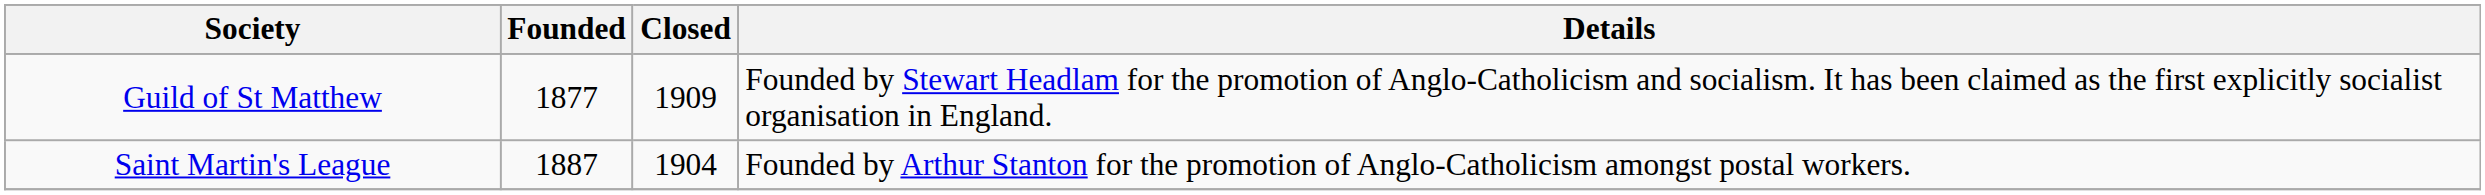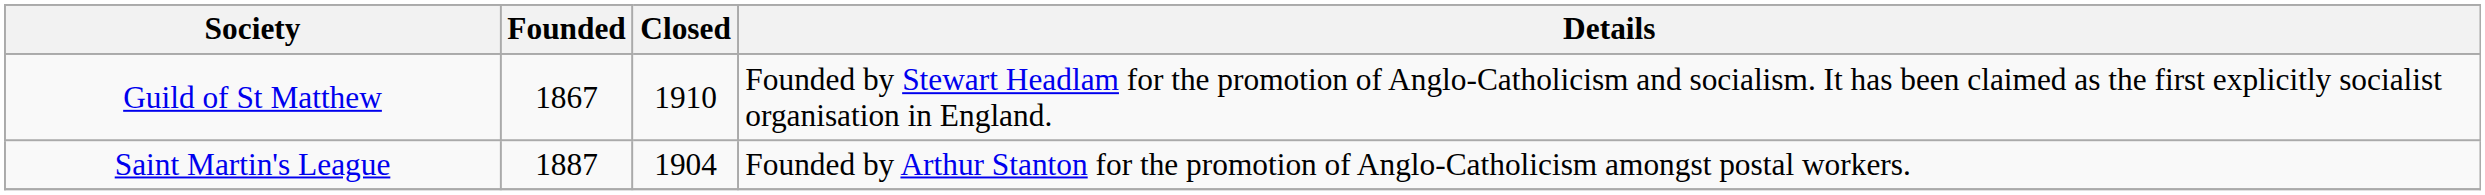Guild of St Matthew | Founded: 1877 -> 1867
Guild of St Matthew | Closed: 1909 -> 1910
